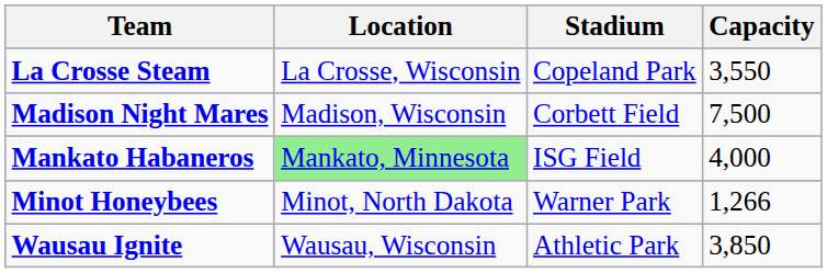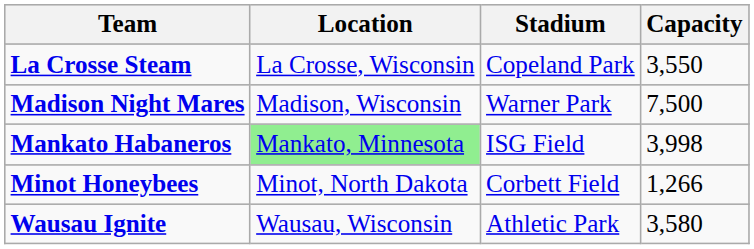Madison Night Mares | Stadium: Corbett Field -> Warner Park
Mankato Habaneros | Capacity: 4,000 -> 3,998
Minot Honeybees | Stadium: Warner Park -> Corbett Field
Wausau Ignite | Capacity: 3,850 -> 3,580
